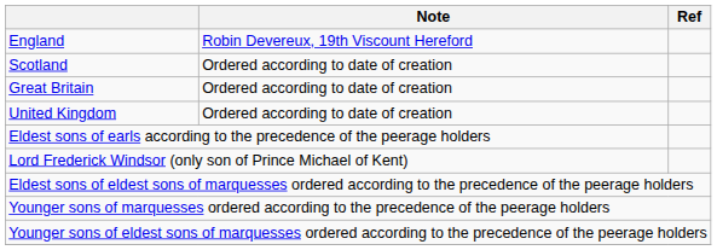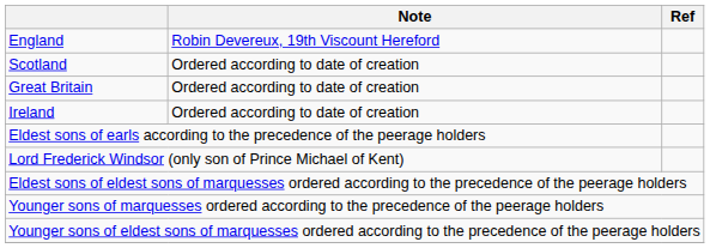+ row: Ireland | Ordered according to date of creation
- row: United Kingdom | Ordered according to date of creation
